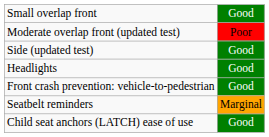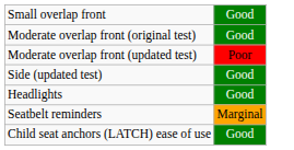+ row: Moderate overlap front (original test) | Good
- row: Front crash prevention: vehicle-to-pedestrian | Good
